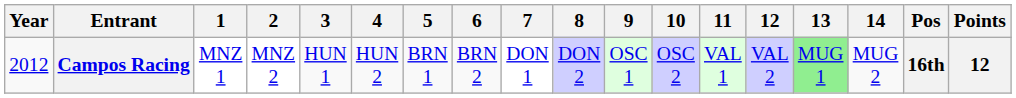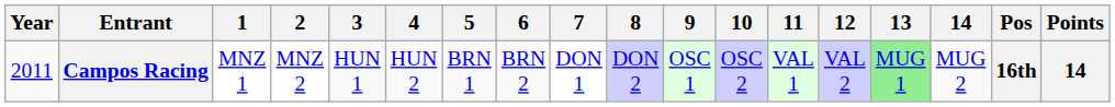Campos Racing | Year: 2012 -> 2011
Campos Racing | Points: 12 -> 14
